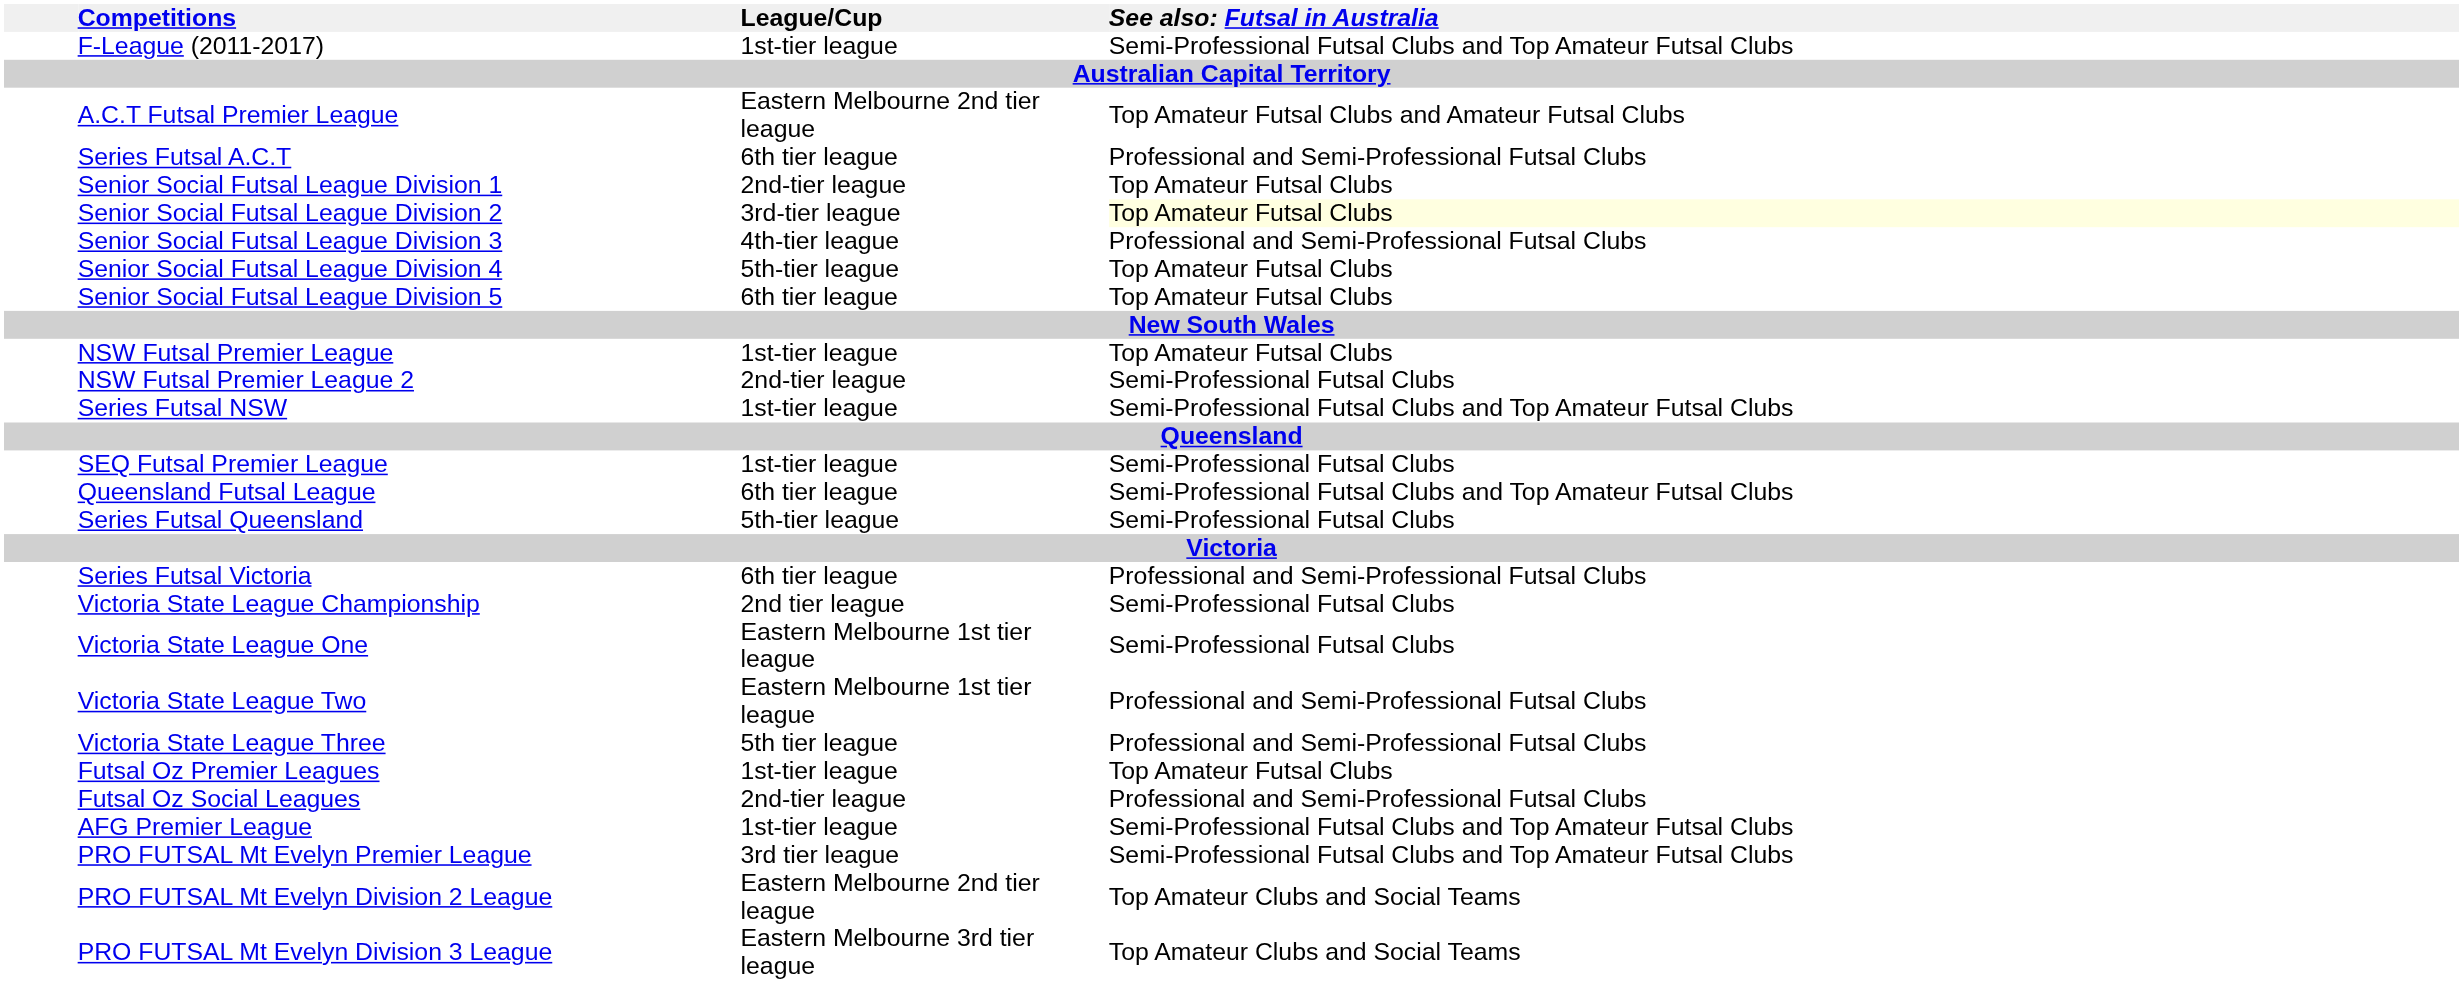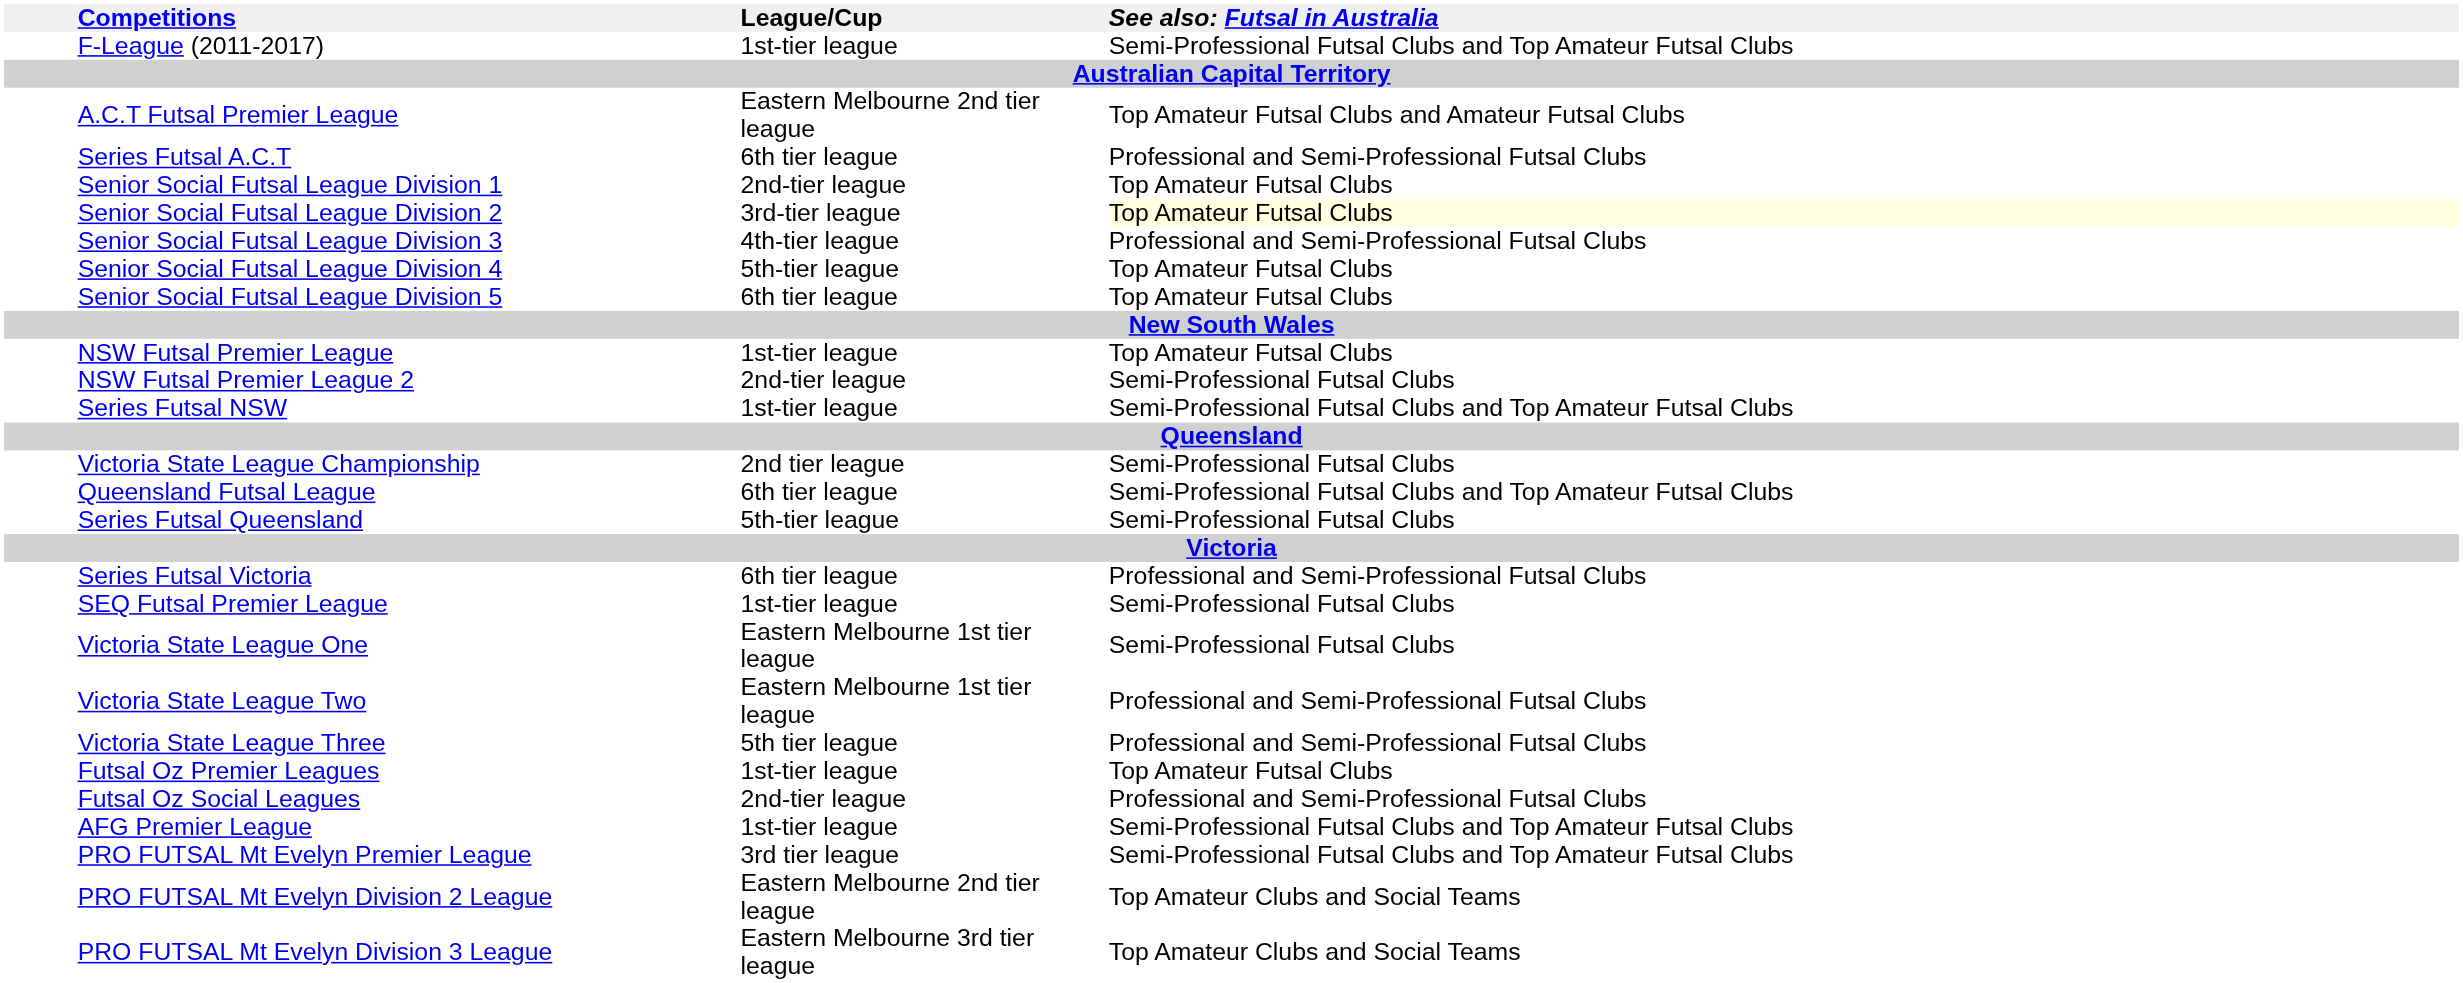rows swapped: SEQ Futsal Premier League <-> Victoria State League Championship
